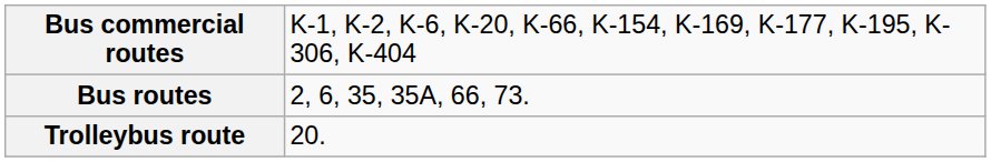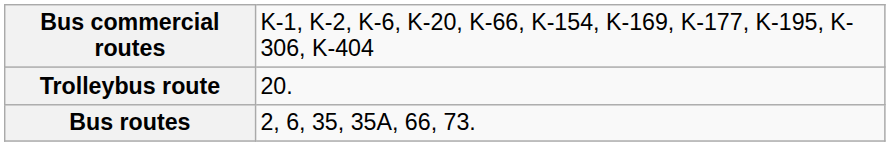rows swapped: Bus routes <-> Trolleybus route
